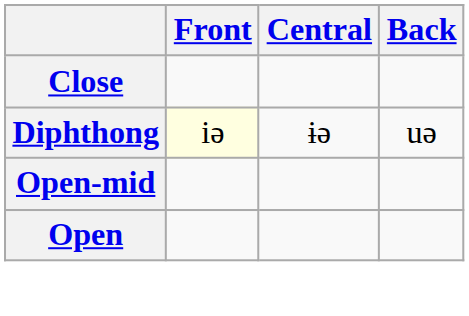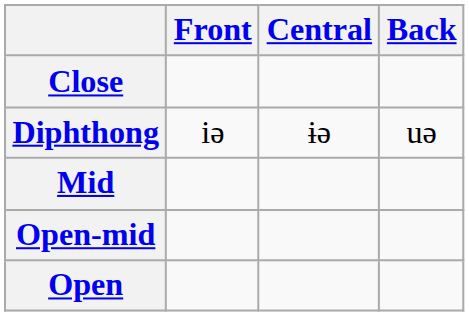Diphthong | Front: lightyellow background -> no background
+ row: Mid
